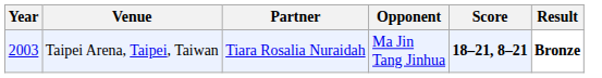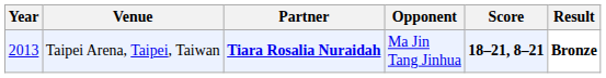Taipei Arena, Taipei, Taiwan | Year: 2003 -> 2013
Taipei Arena, Taipei, Taiwan | Partner: normal -> bold
